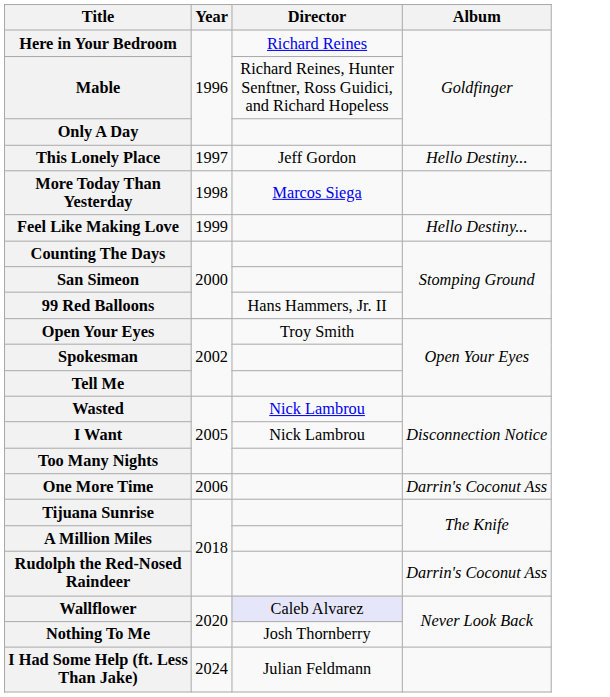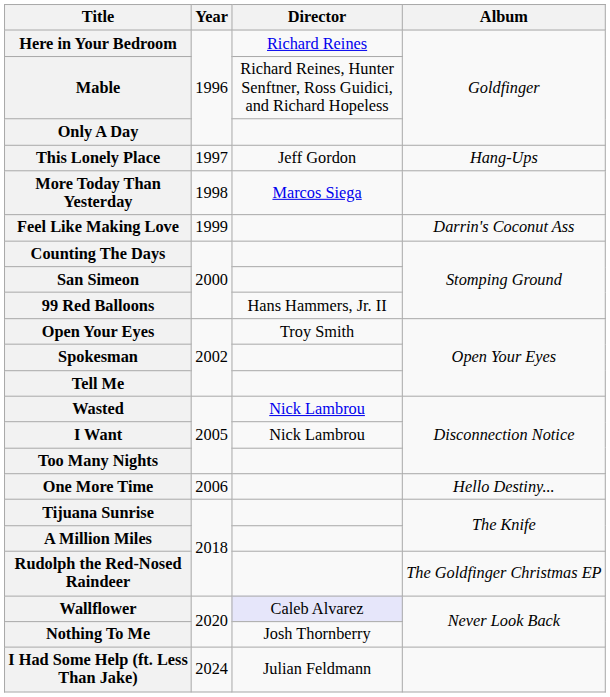This Lonely Place | Album: Hello Destiny... -> Hang-Ups
Feel Like Making Love | Album: Hello Destiny... -> Darrin's Coconut Ass
One More Time | Album: Darrin's Coconut Ass -> Hello Destiny...
Rudolph the Red-Nosed Raindeer | Album: Darrin's Coconut Ass -> The Goldfinger Christmas EP
